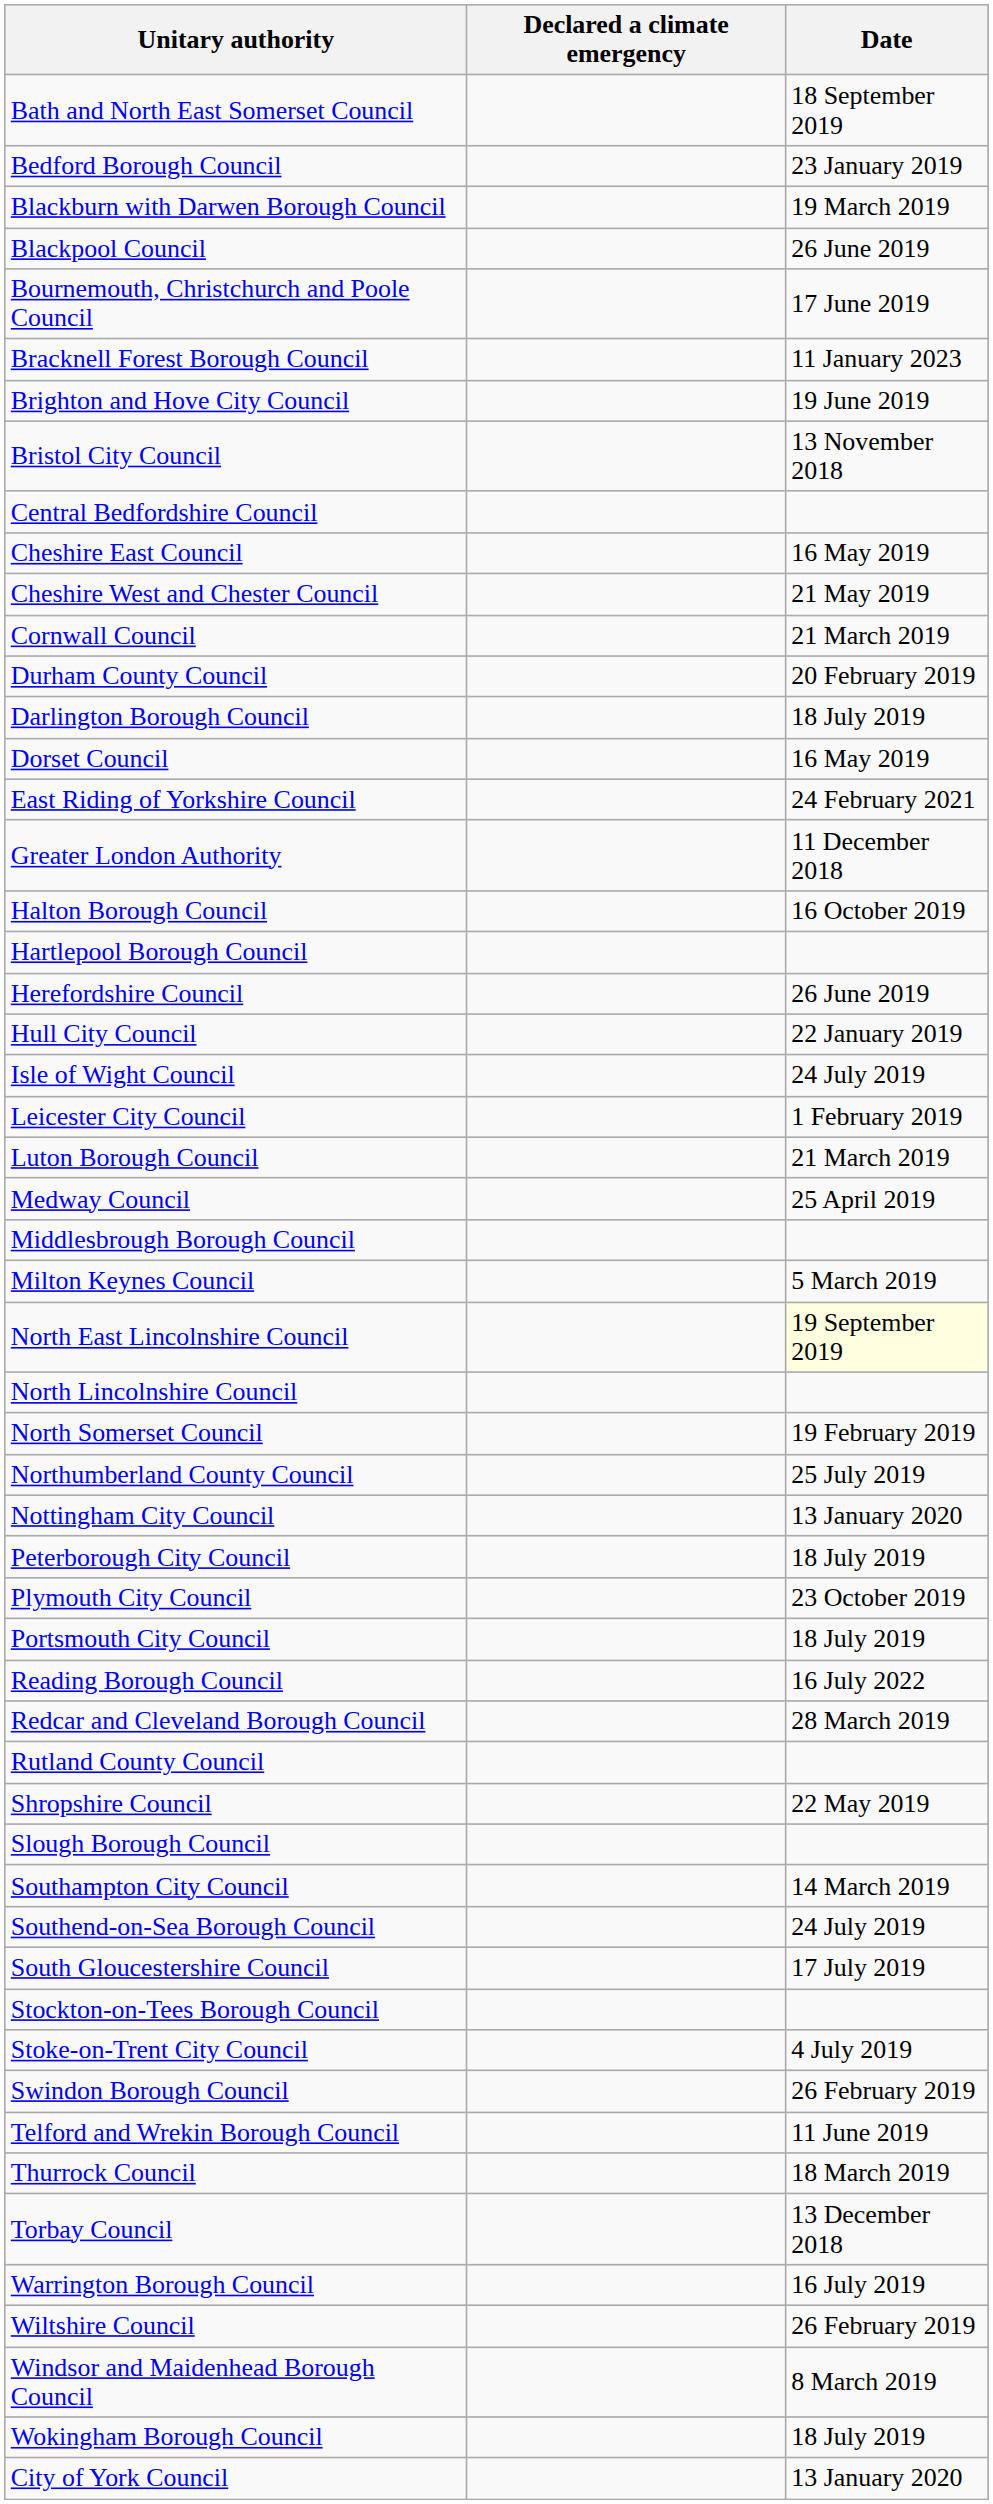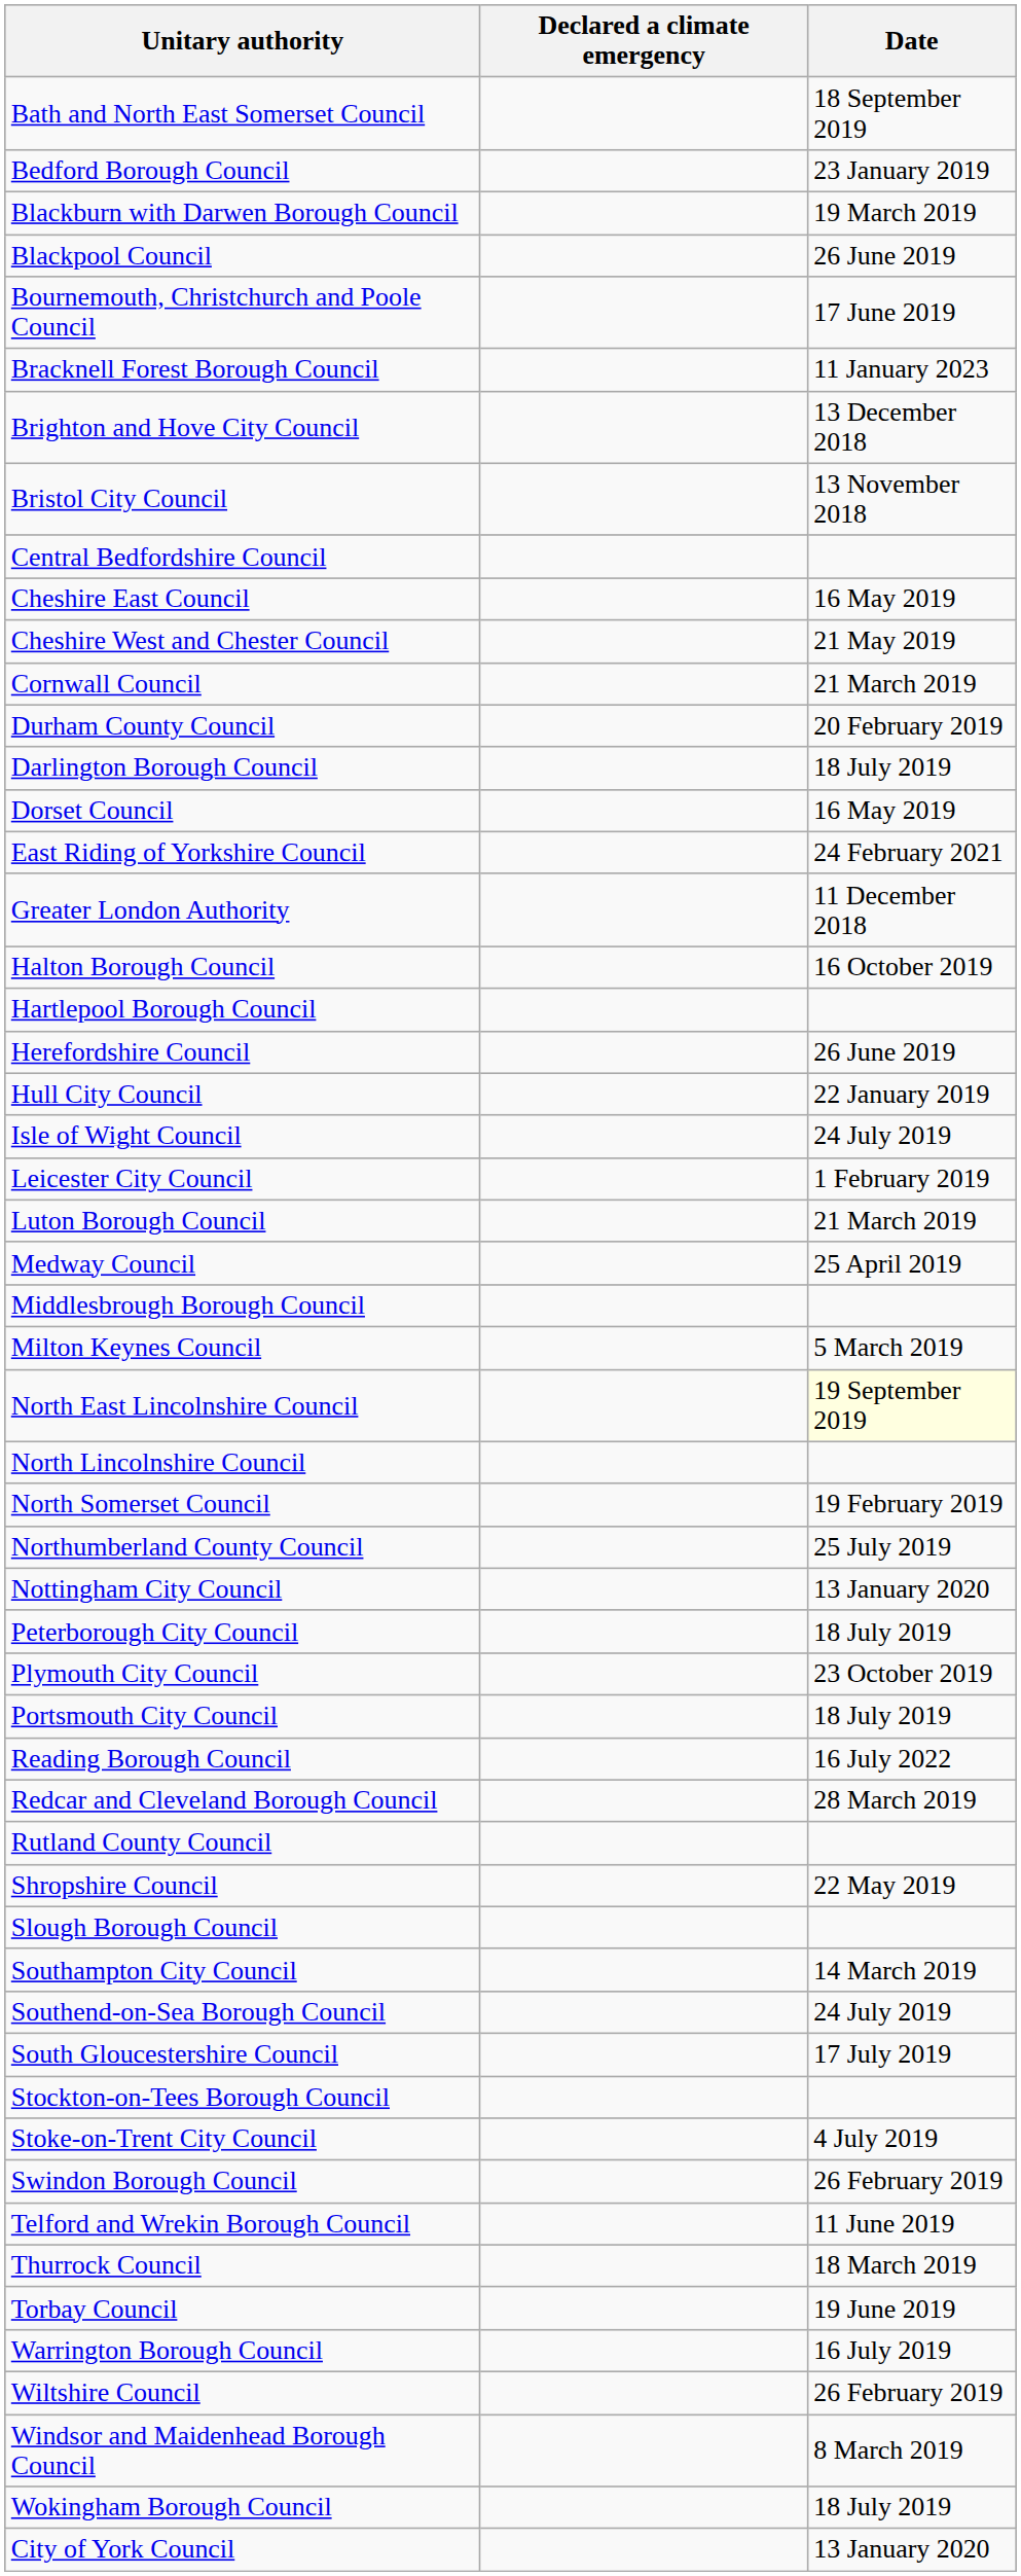Brighton and Hove City Council | Date: 19 June 2019 -> 13 December 2018
Torbay Council | Date: 13 December 2018 -> 19 June 2019
